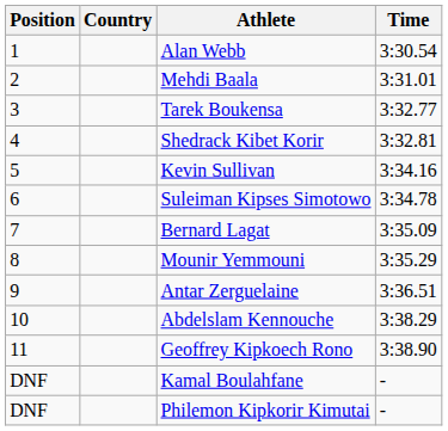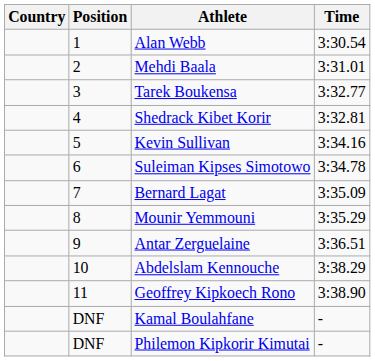columns swapped: Position <-> Country
